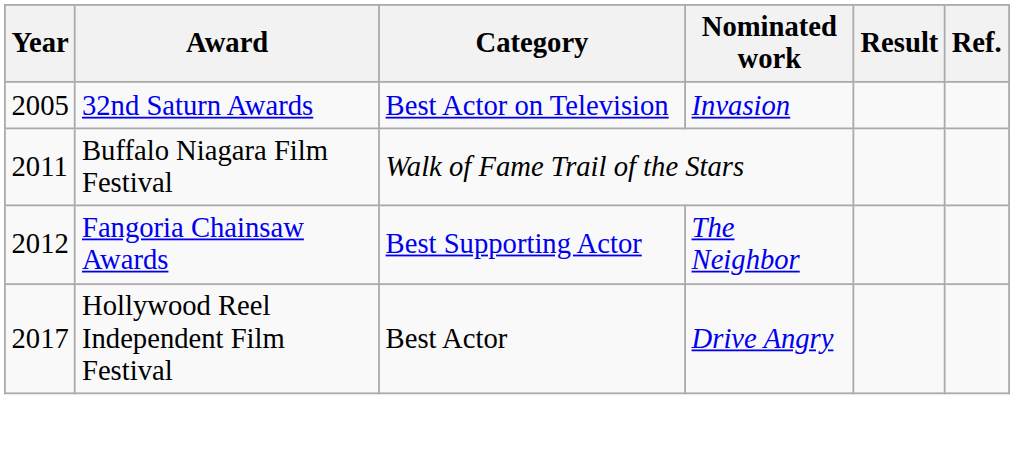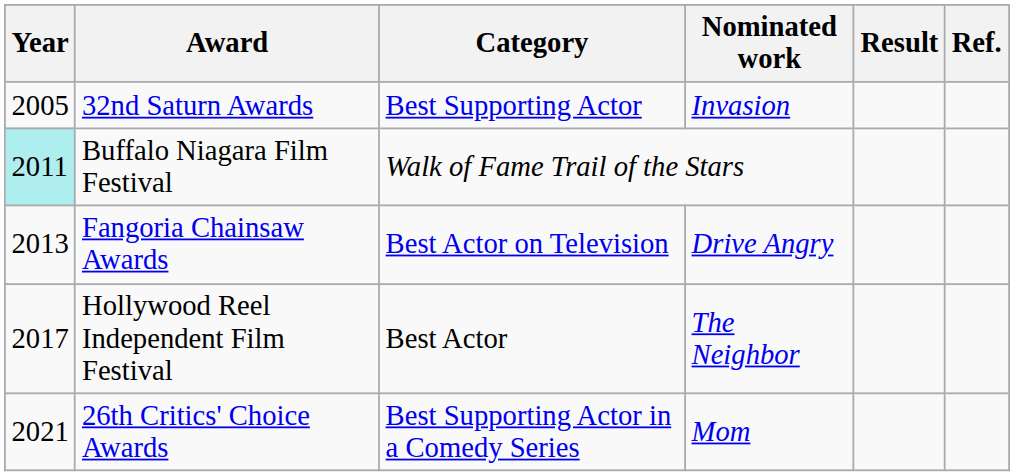32nd Saturn Awards | Category: Best Actor on Television -> Best Supporting Actor
Buffalo Niagara Film Festival | Year: no background -> paleturquoise background
Fangoria Chainsaw Awards | Year: 2012 -> 2013
Fangoria Chainsaw Awards | Category: Best Supporting Actor -> Best Actor on Television
Fangoria Chainsaw Awards | Nominated work: The Neighbor -> Drive Angry
Hollywood Reel Independent Film Festival | Nominated work: Drive Angry -> The Neighbor
+ row: 2021 | 26th Critics' Choice Awards | Best Supporting Actor in a Comedy Series | Mom
